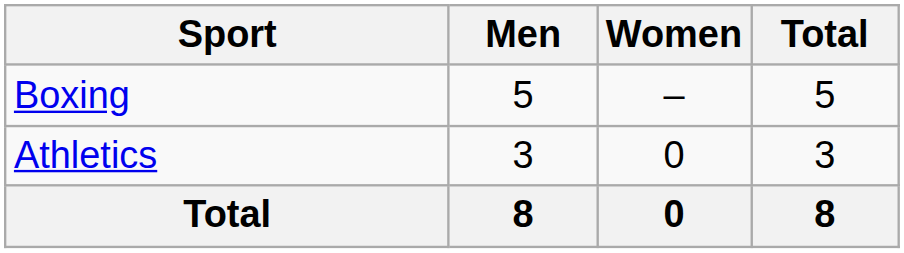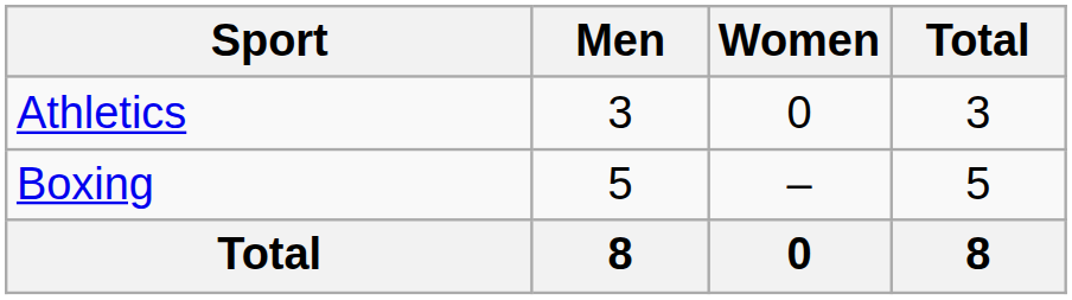rows swapped: Athletics <-> Boxing
